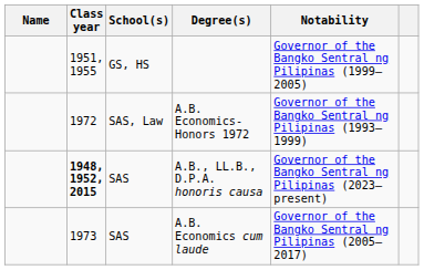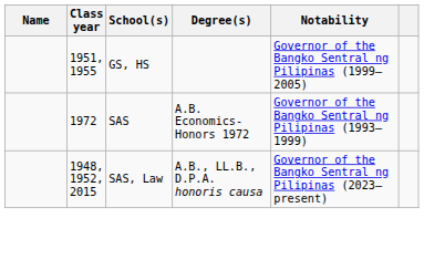A.B. Economics-Honors 1972 | School(s): SAS, Law -> SAS
A.B., LL.B., D.P.A. honoris causa | Class year: bold -> normal
A.B., LL.B., D.P.A. honoris causa | School(s): SAS -> SAS, Law
- row: 1973 | SAS | A.B. Economics cum laude | Governor of the Bangko Sentral ng Pilipinas (2005–2017)
